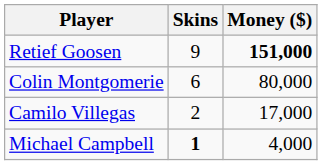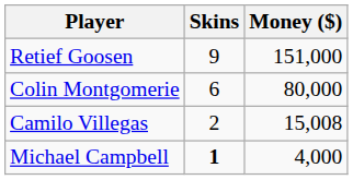Retief Goosen | Money ($): bold -> normal
Camilo Villegas | Money ($): 17,000 -> 15,008
